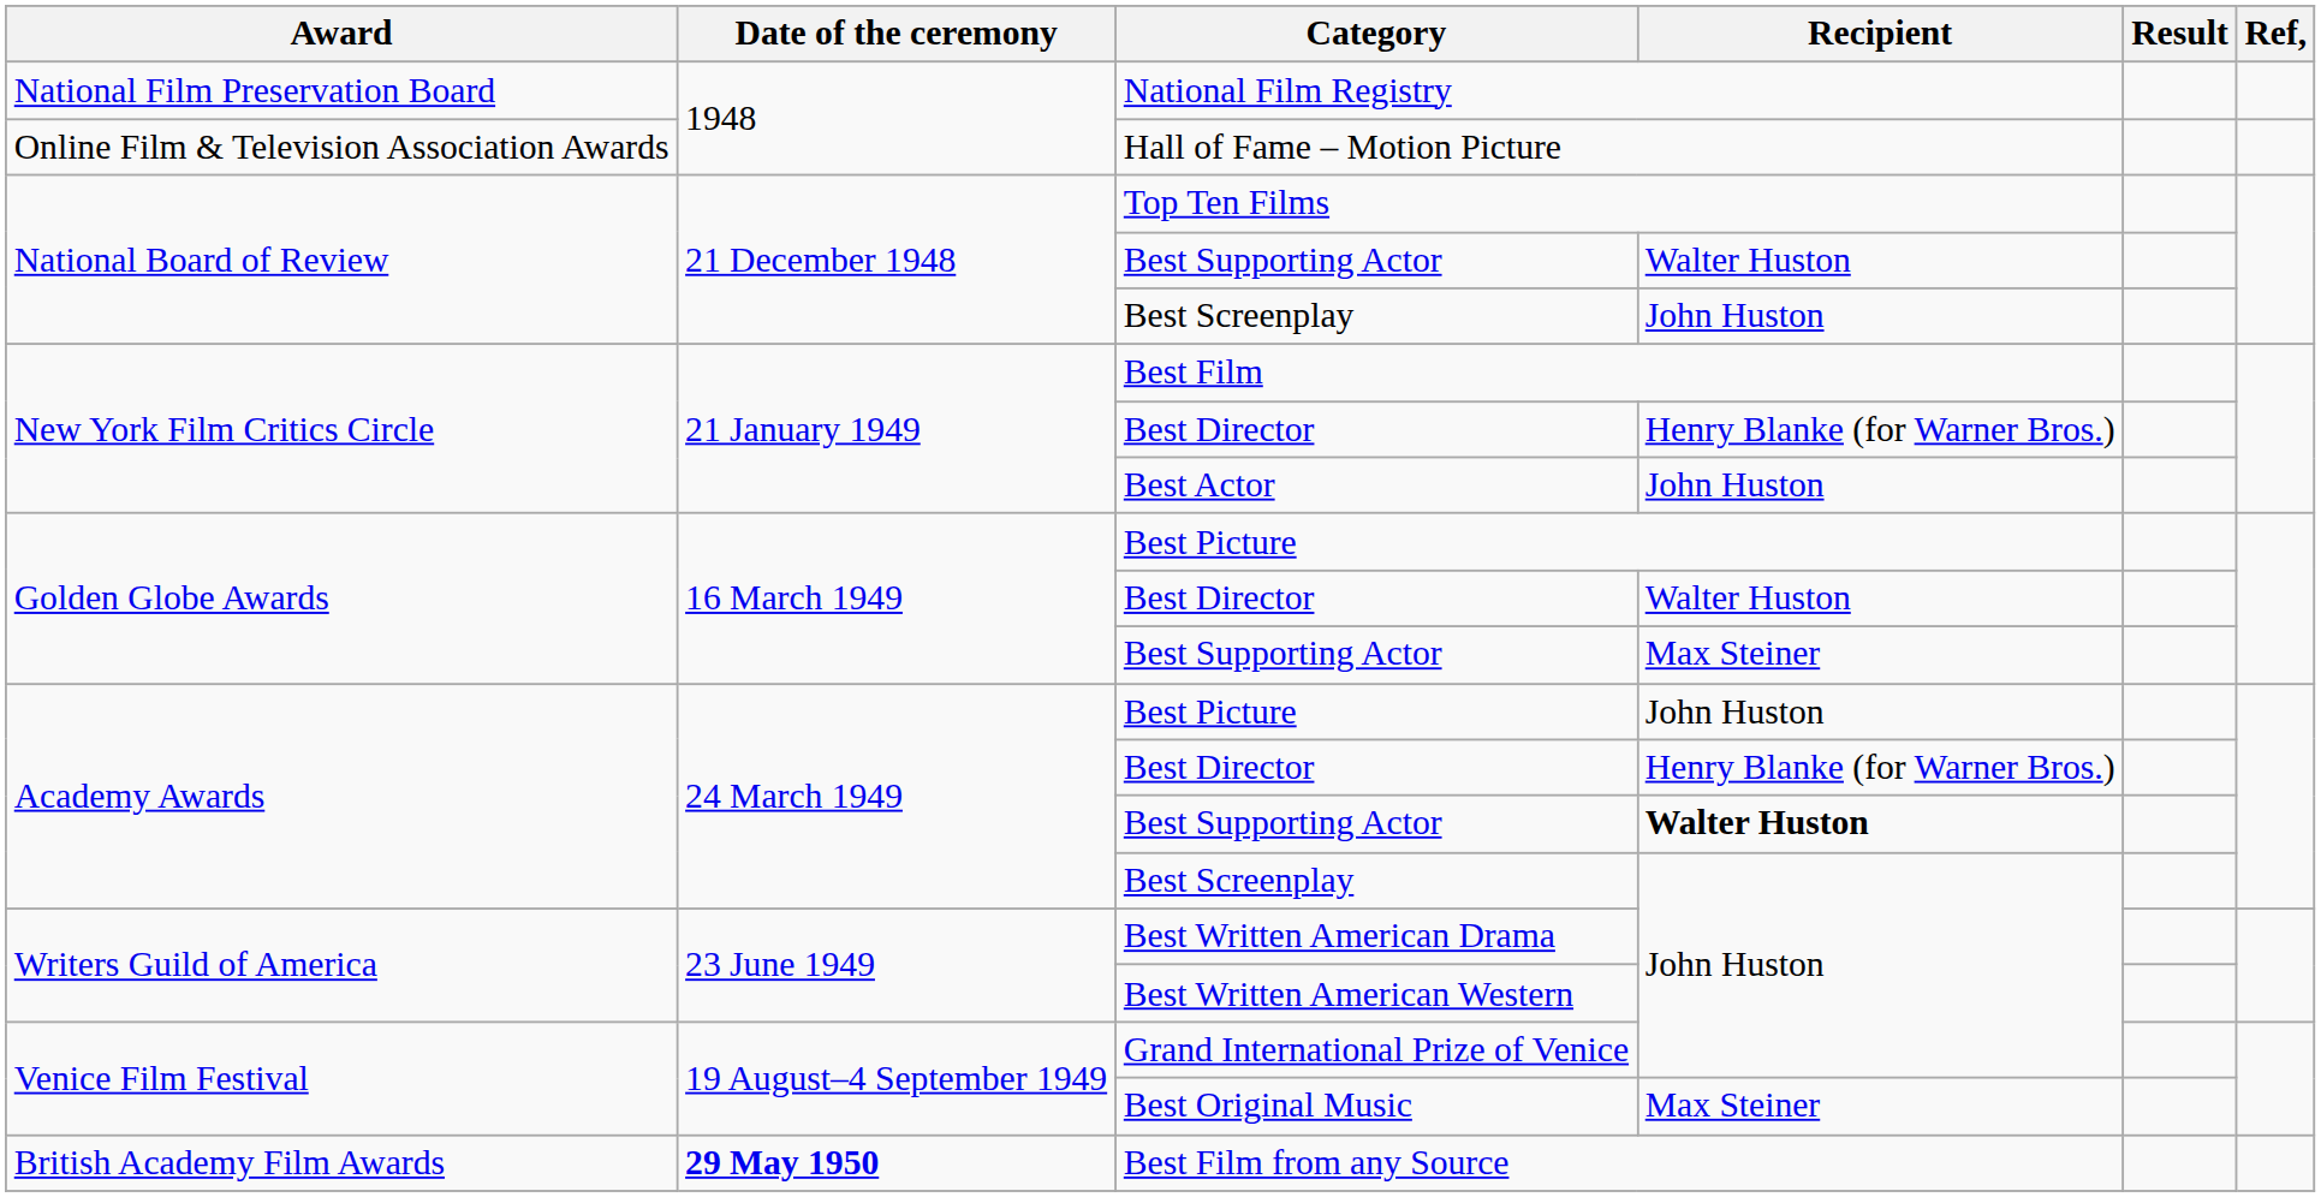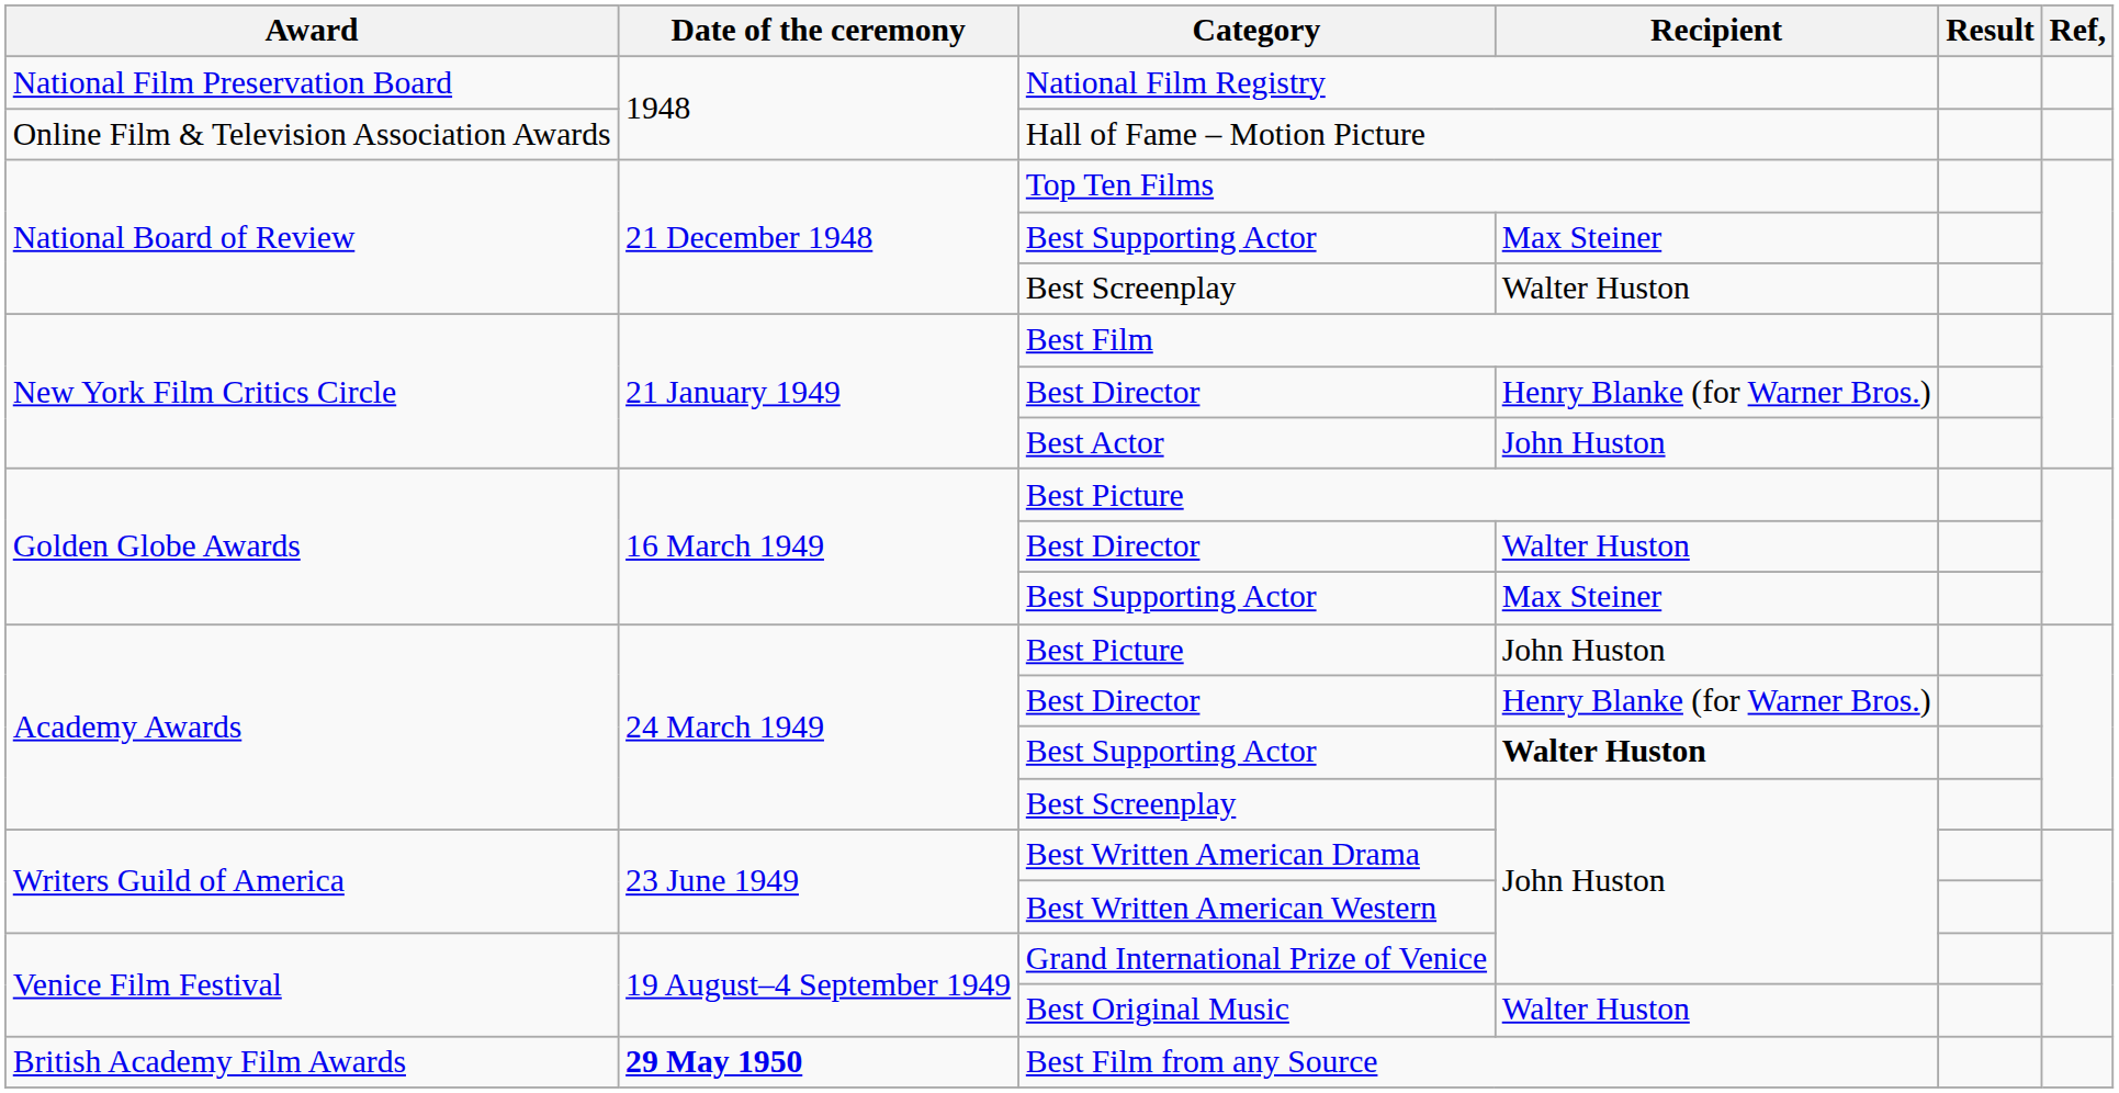National Board of Review / Best Supporting Actor | Recipient: Walter Huston -> Max Steiner
National Board of Review / Best Screenplay | Recipient: John Huston -> Walter Huston
Best Original Music | Recipient: Max Steiner -> Walter Huston
